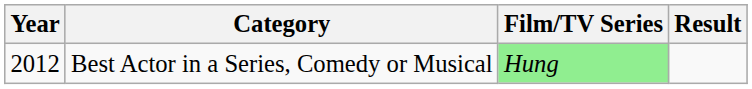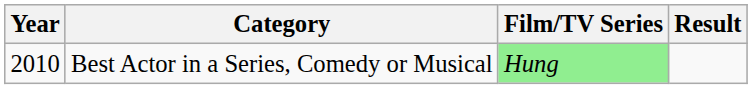Best Actor in a Series, Comedy or Musical | Year: 2012 -> 2010
